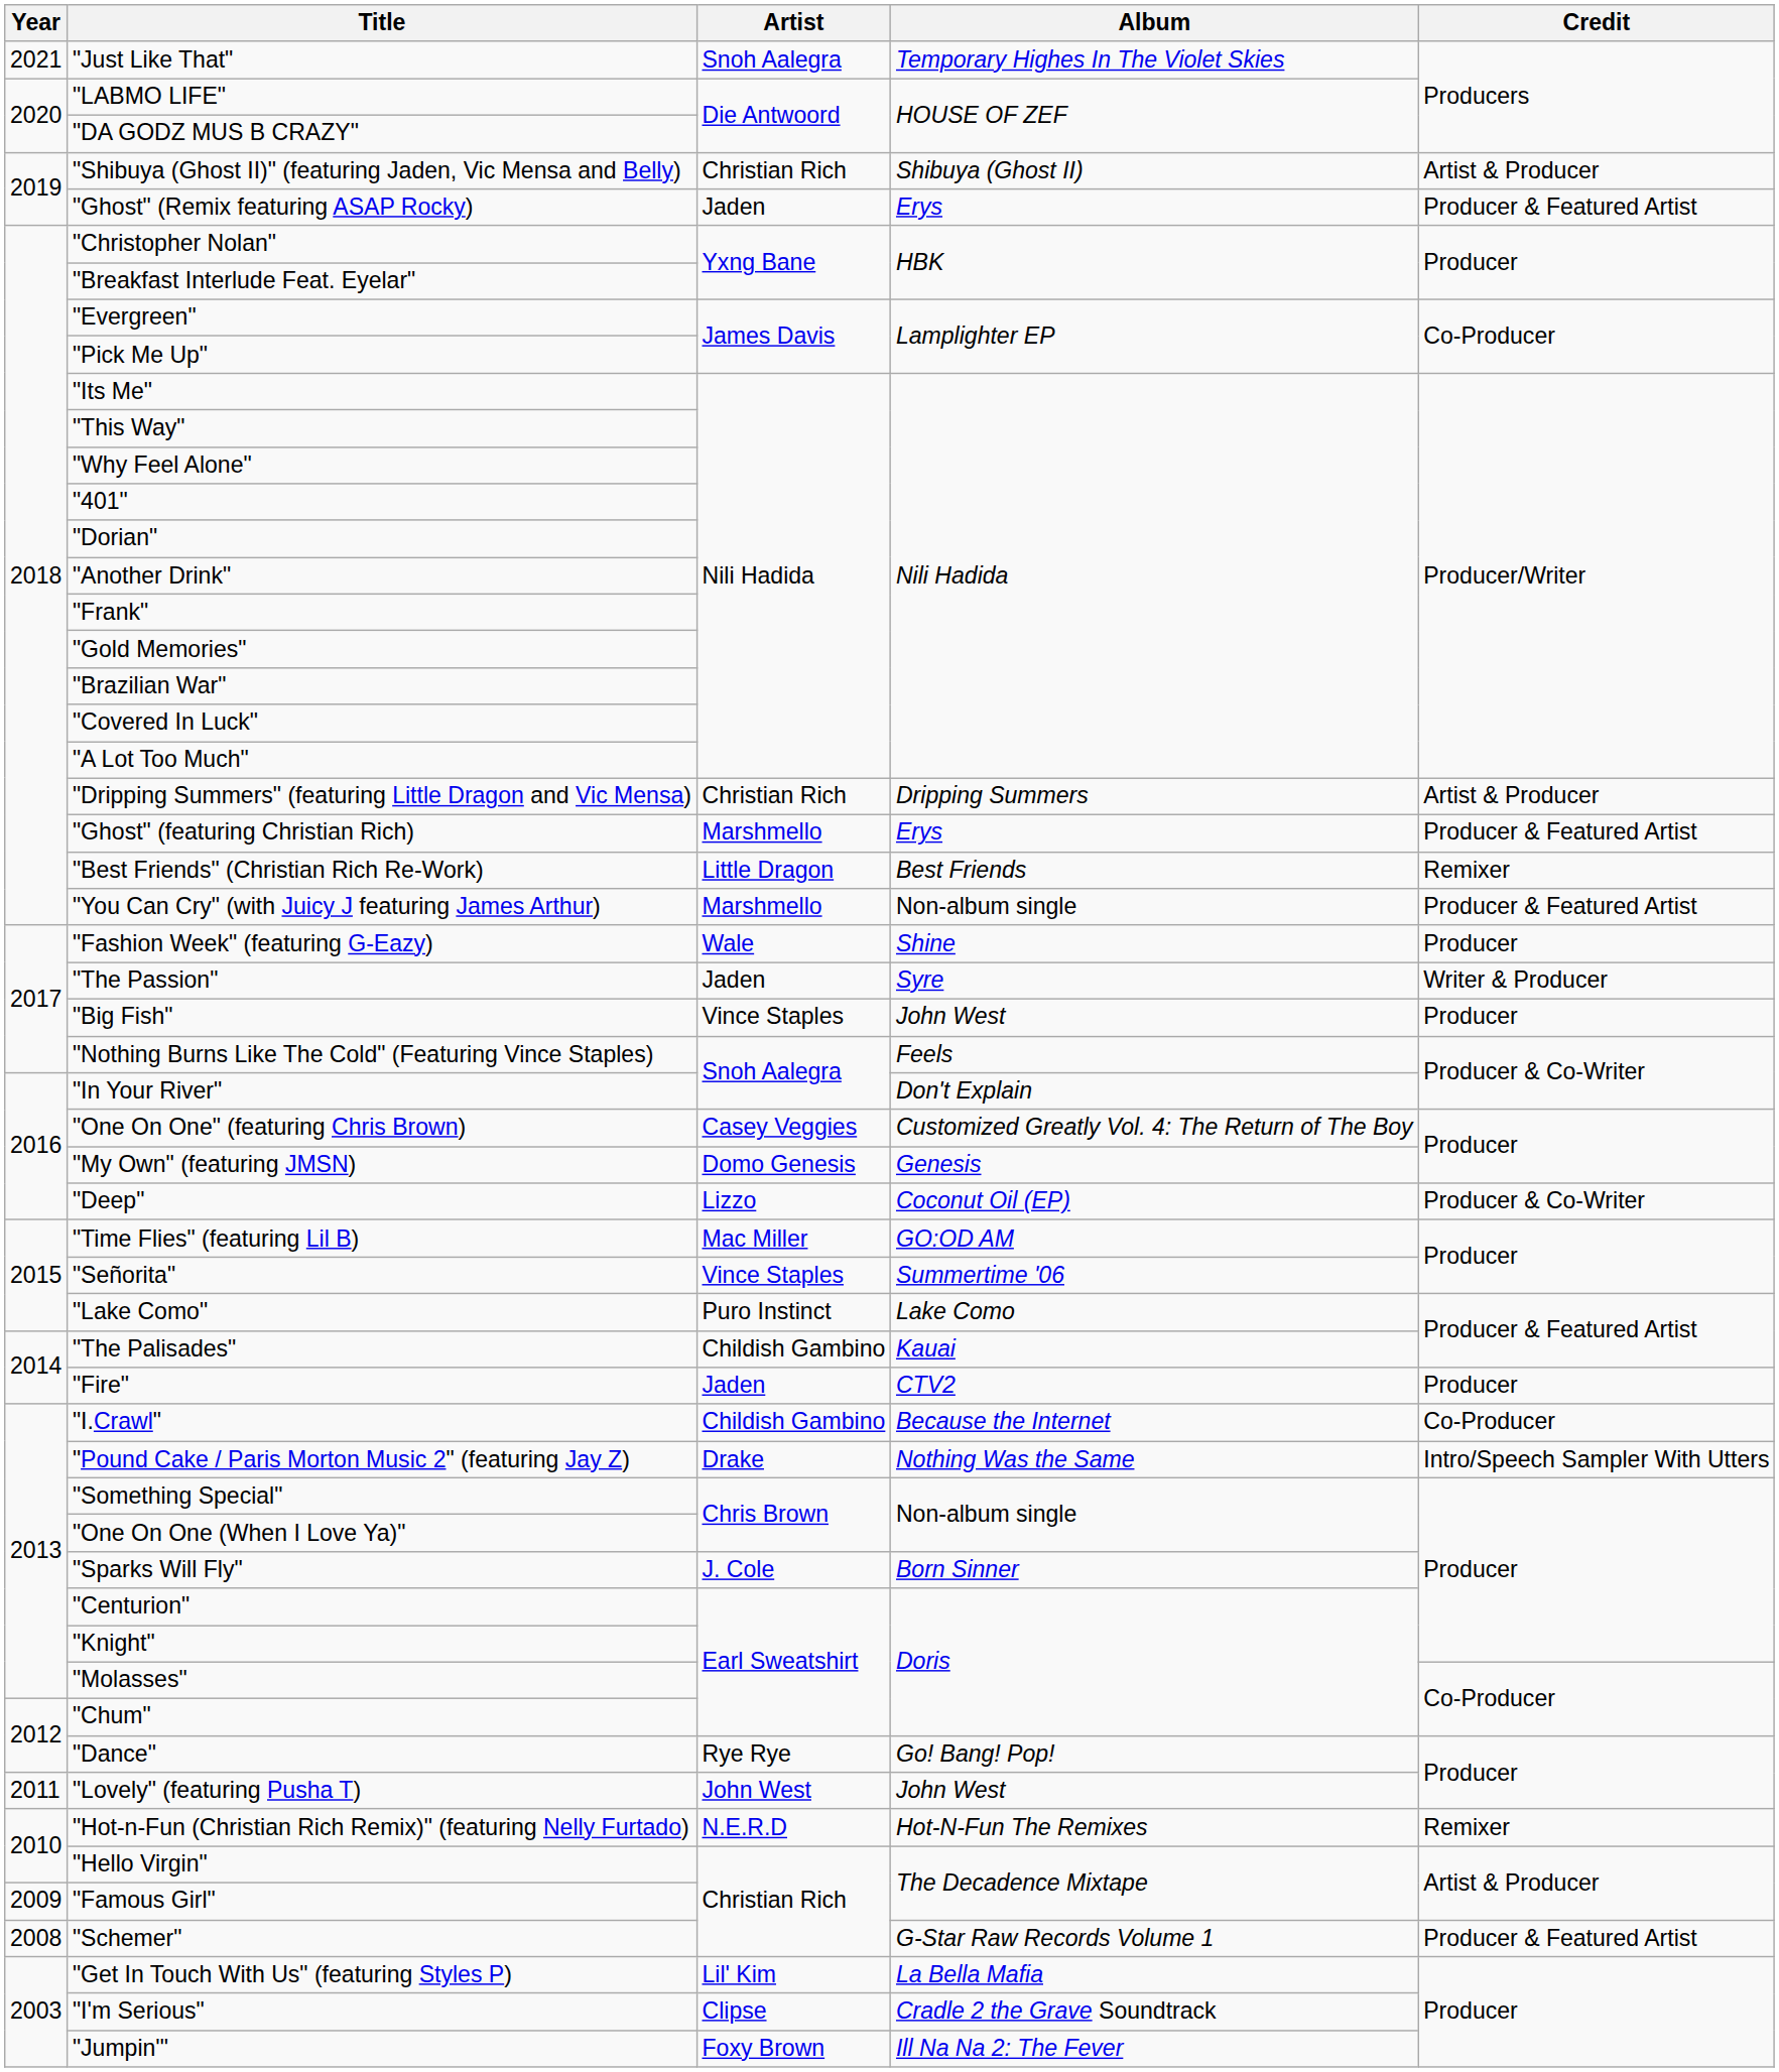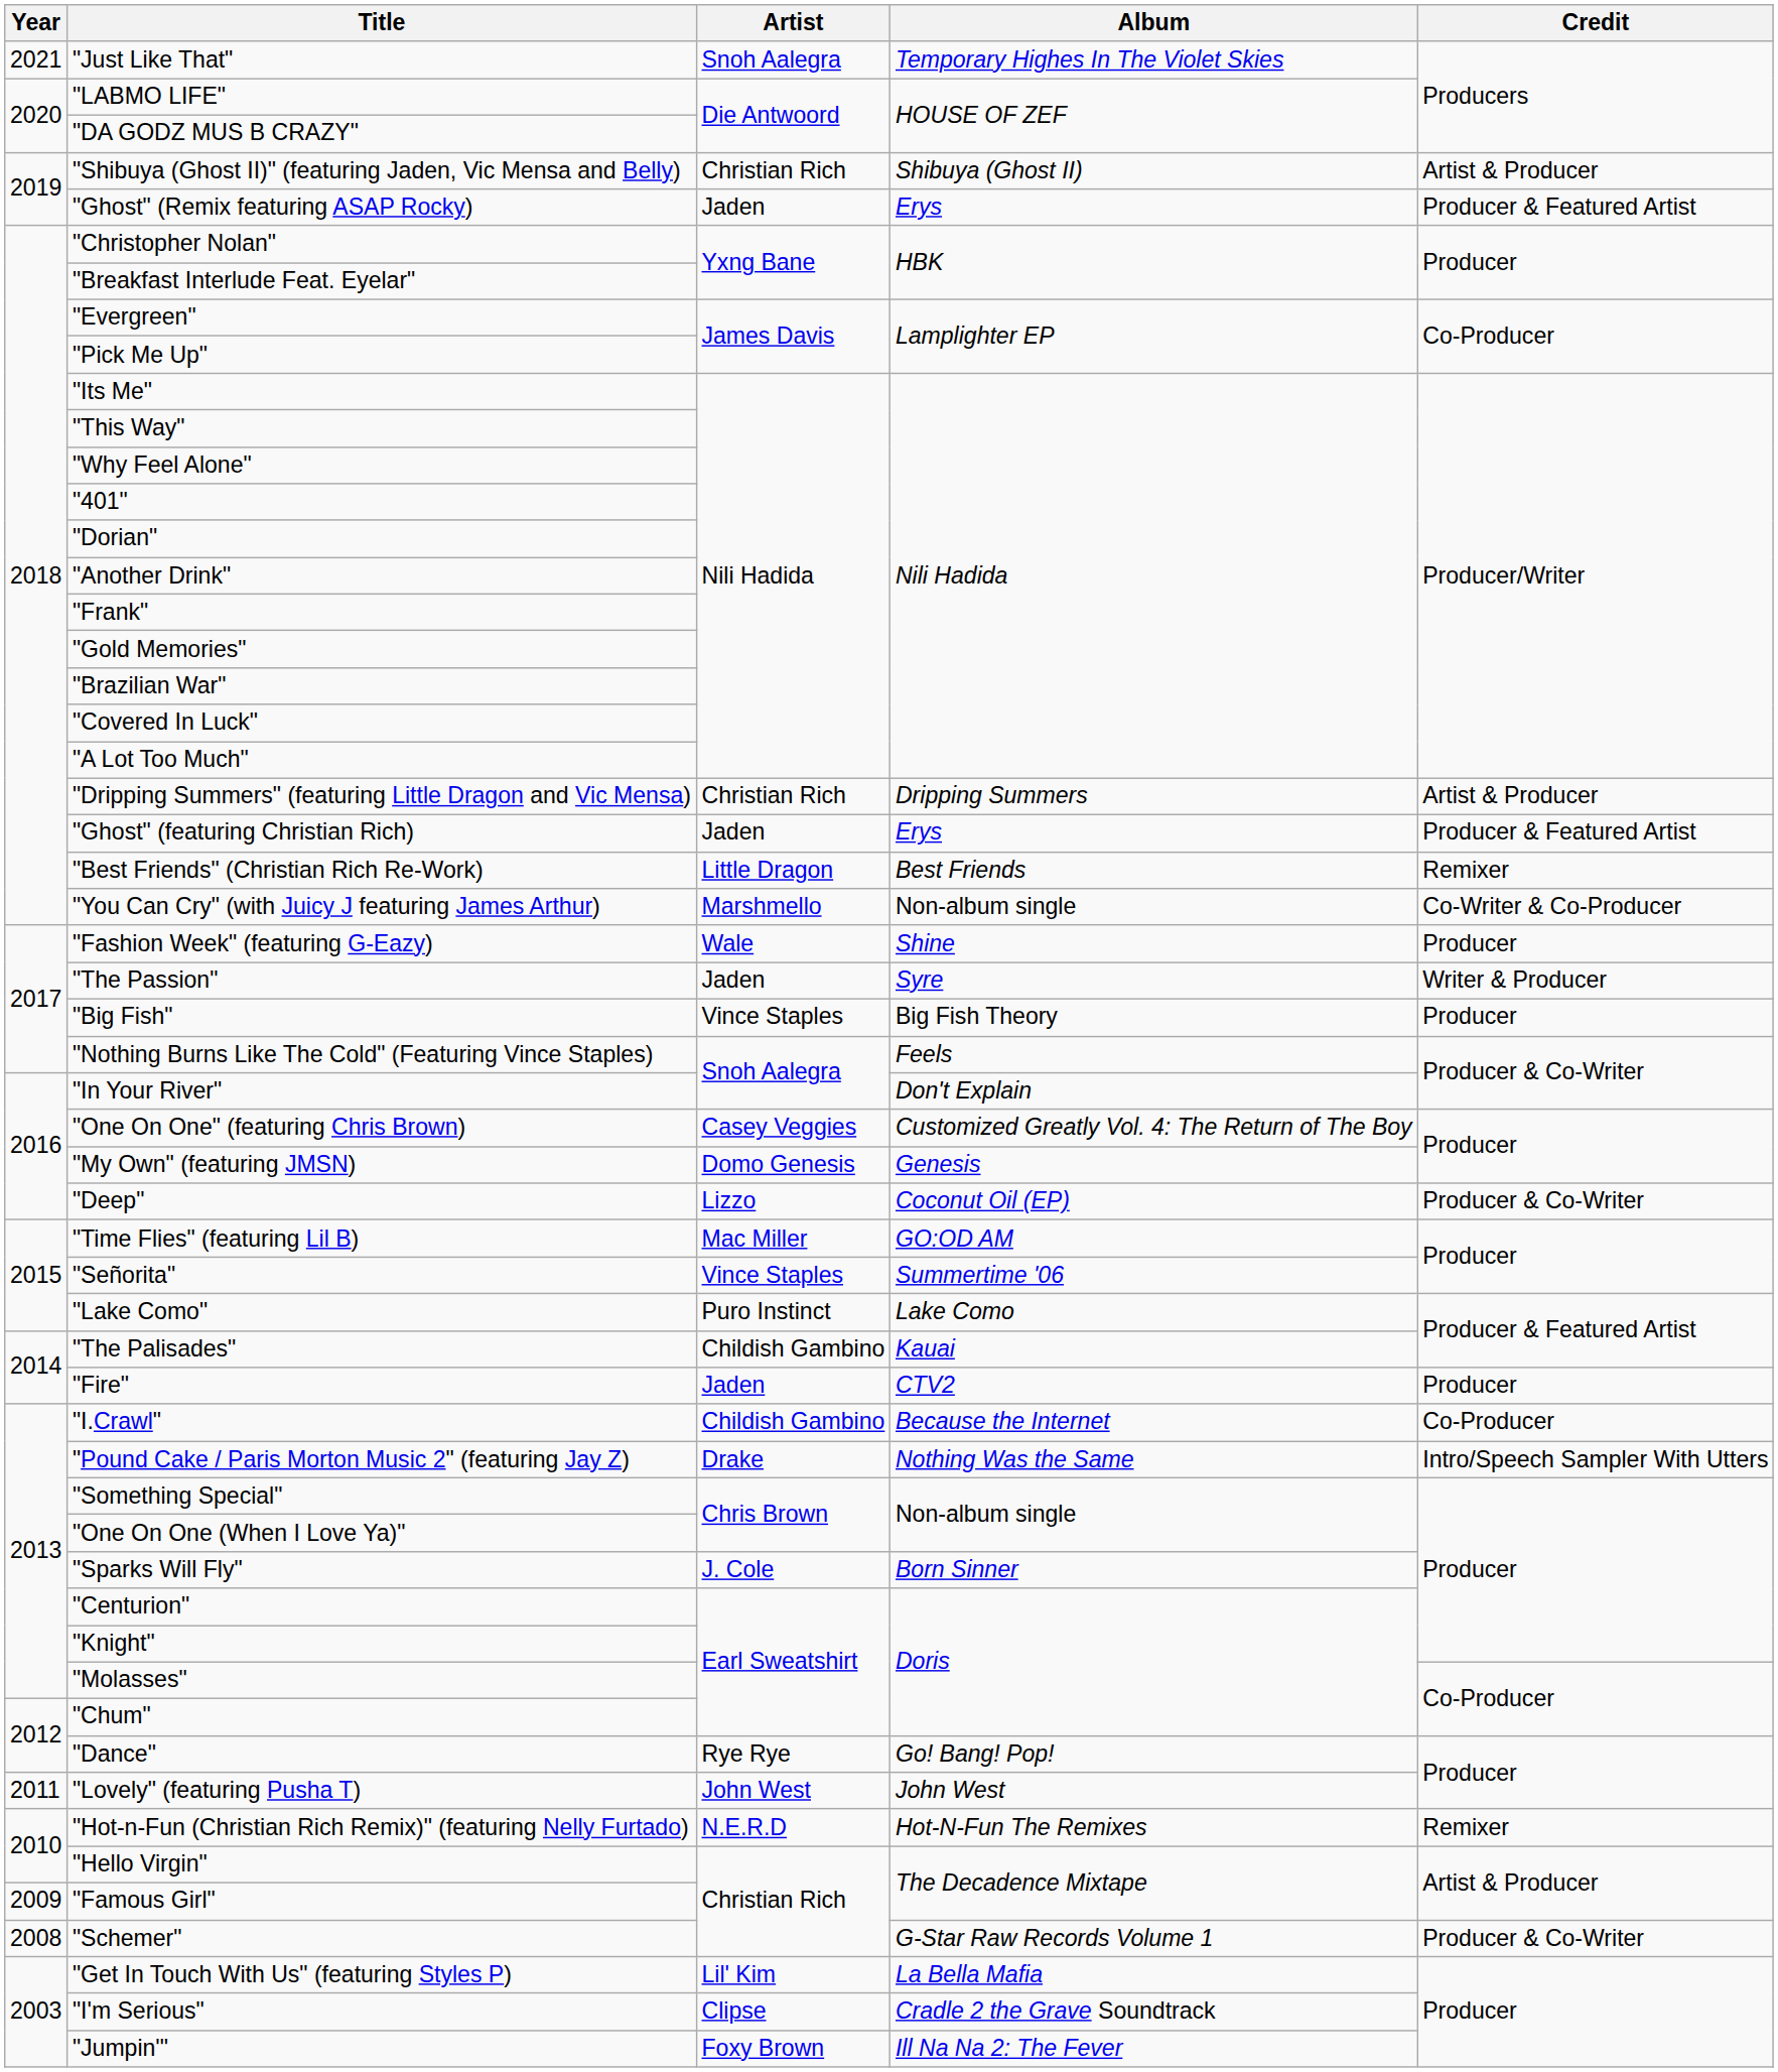"Ghost" (featuring Christian Rich) | Artist: Marshmello -> Jaden
"You Can Cry" (with Juicy J featuring James Arthur) | Credit: Producer & Featured Artist -> Co-Writer & Co-Producer
"Big Fish" | Album: John West -> Big Fish Theory
"Schemer" | Credit: Producer & Featured Artist -> Producer & Co-Writer
